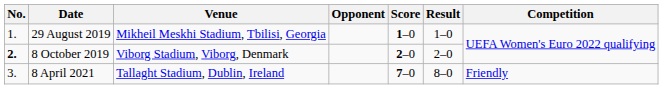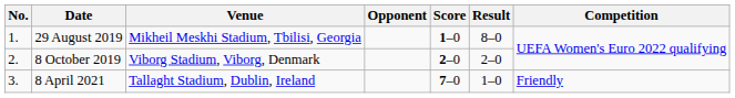29 August 2019 | Result: 1–0 -> 8–0
8 October 2019 | No.: bold -> normal
8 April 2021 | Result: 8–0 -> 1–0
